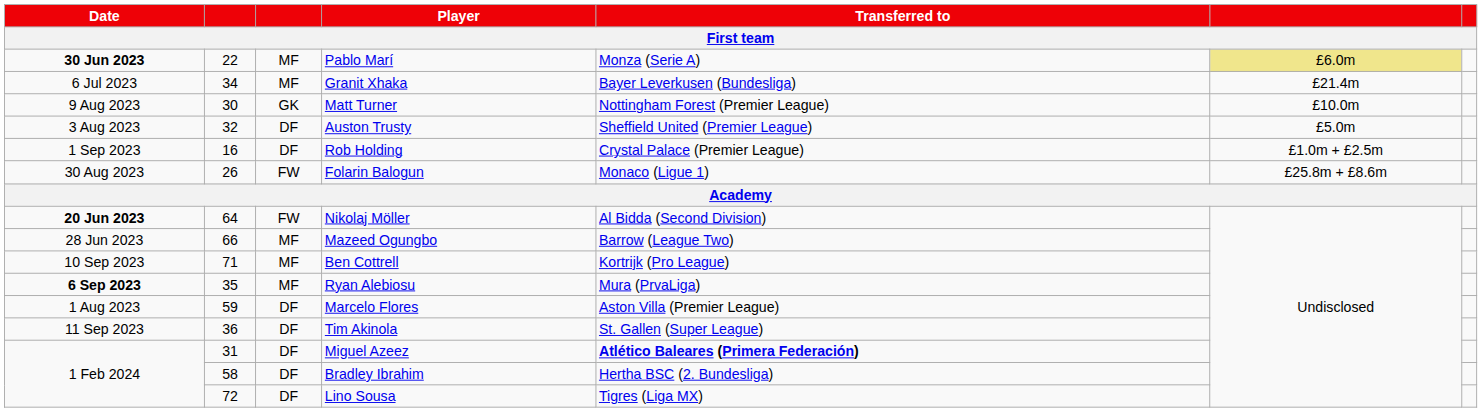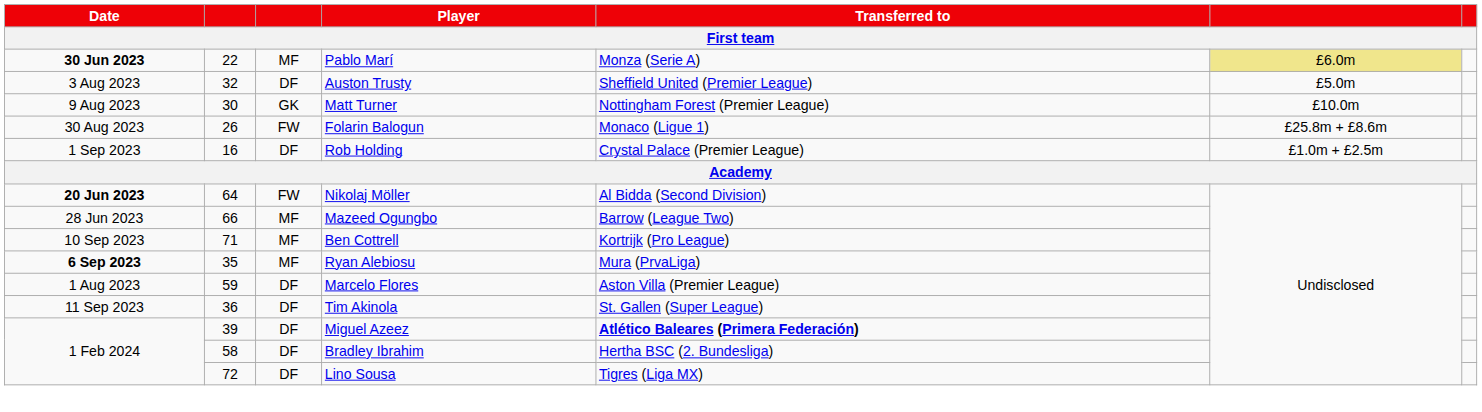- row: 6 Jul 2023 | 34 | MF | Granit Xhaka | Bayer Leverkusen (Bundesliga) | £21.4m
rows swapped: Auston Trusty <-> Matt Turner
rows swapped: Folarin Balogun <-> Rob Holding
Miguel Azeez | column 2: 31 -> 39
